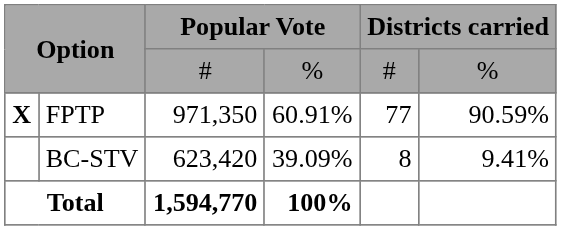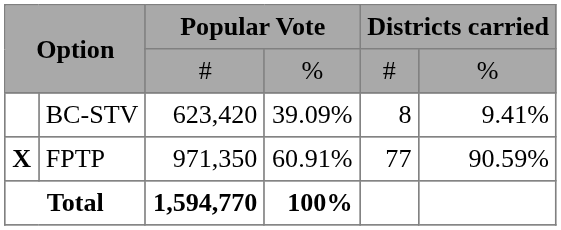rows swapped: FPTP <-> BC-STV
